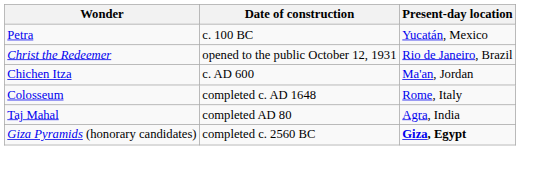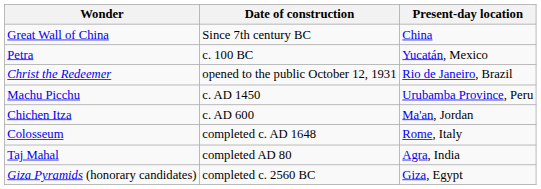+ row: Great Wall of China | Since 7th century BC | China
+ row: Machu Picchu | c. AD 1450 | Urubamba Province, Peru
Giza Pyramids (honorary candidates) | Present-day location: bold -> normal
